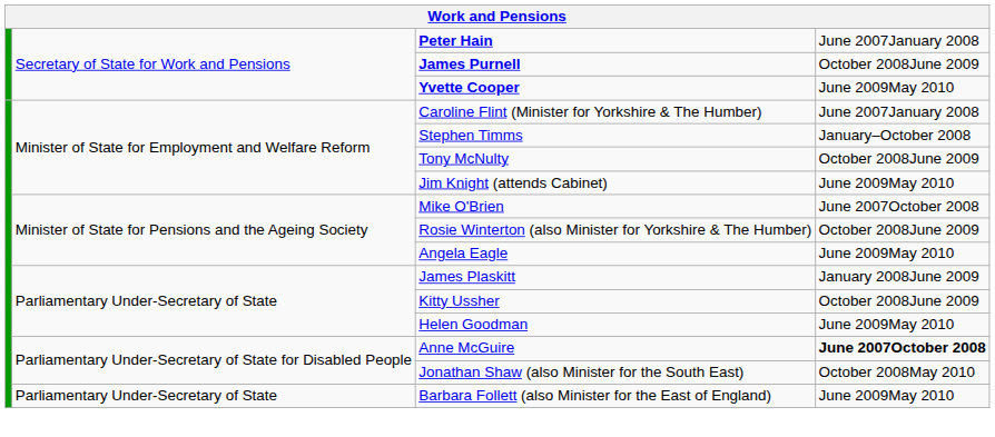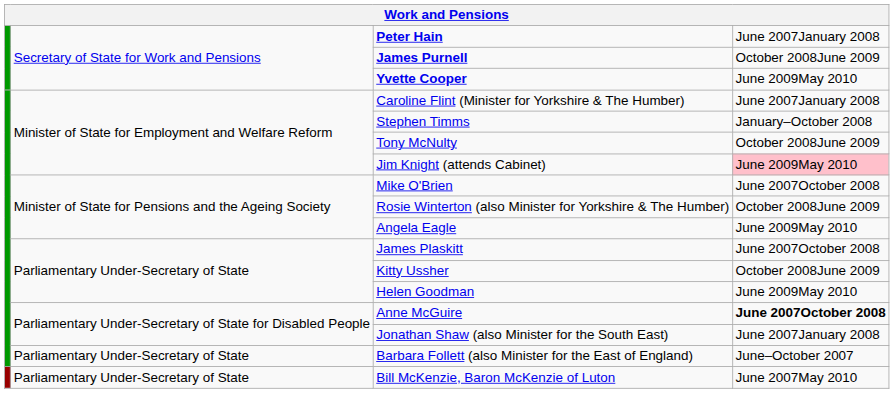Jim Knight (attends Cabinet) | column 4: no background -> pink background
James Plaskitt | column 4: January 2008June 2009 -> June 2007October 2008
Jonathan Shaw (also Minister for the South East) | column 4: October 2008May 2010 -> June 2007January 2008
Barbara Follett (also Minister for the East of England) | column 4: June 2009May 2010 -> June–October 2007
+ row: Parliamentary Under-Secretary of State | Bill McKenzie, Baron McKenzie of Luton | June 2007May 2010
